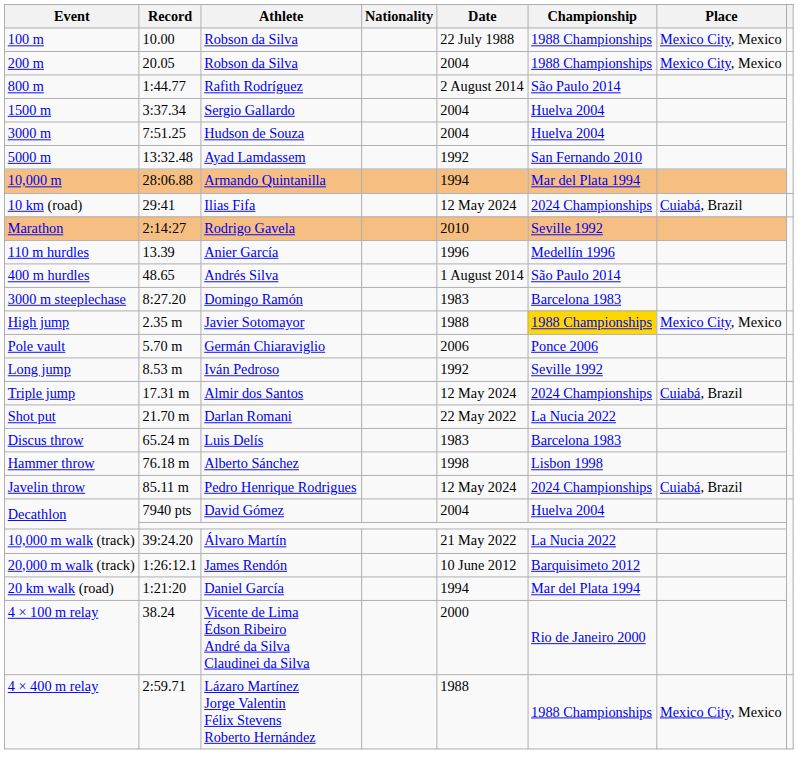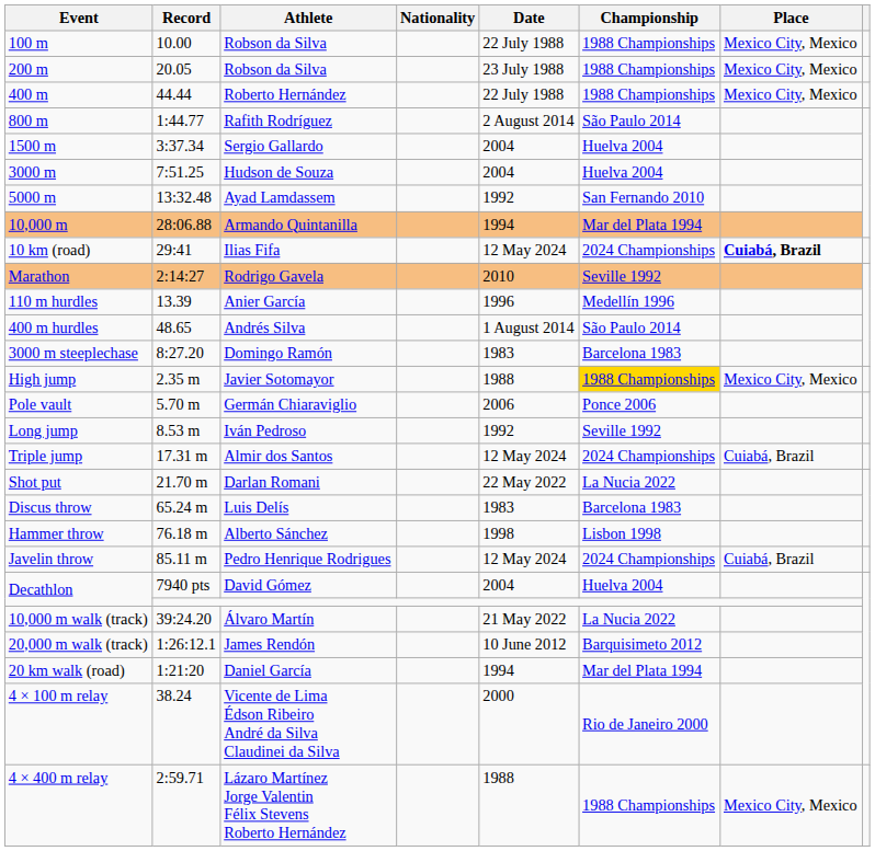200 m | Date: 2004 -> 23 July 1988
+ row: 400 m | 44.44 | Roberto Hernández | 22 July 1988 | 1988 Championships | Mexico City, Mexico
10 km (road) | Place: normal -> bold
